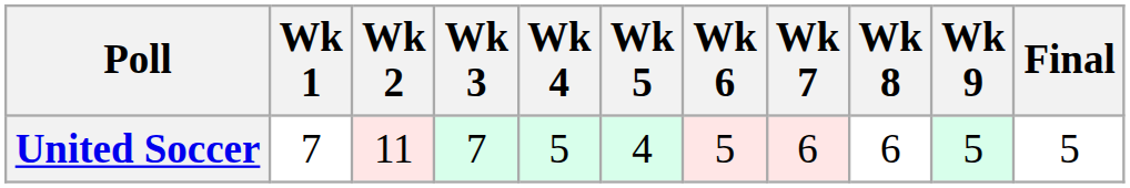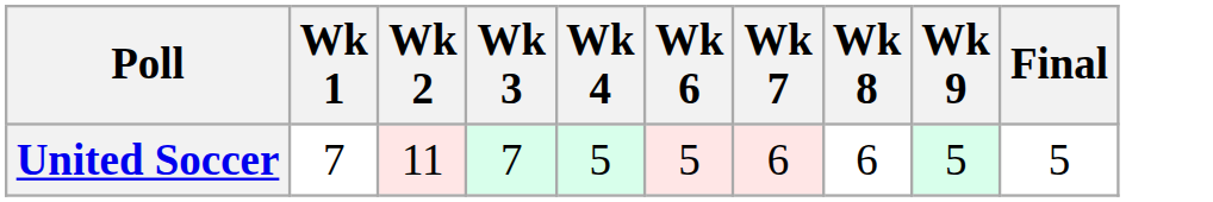- column: Wk 5 | 4
